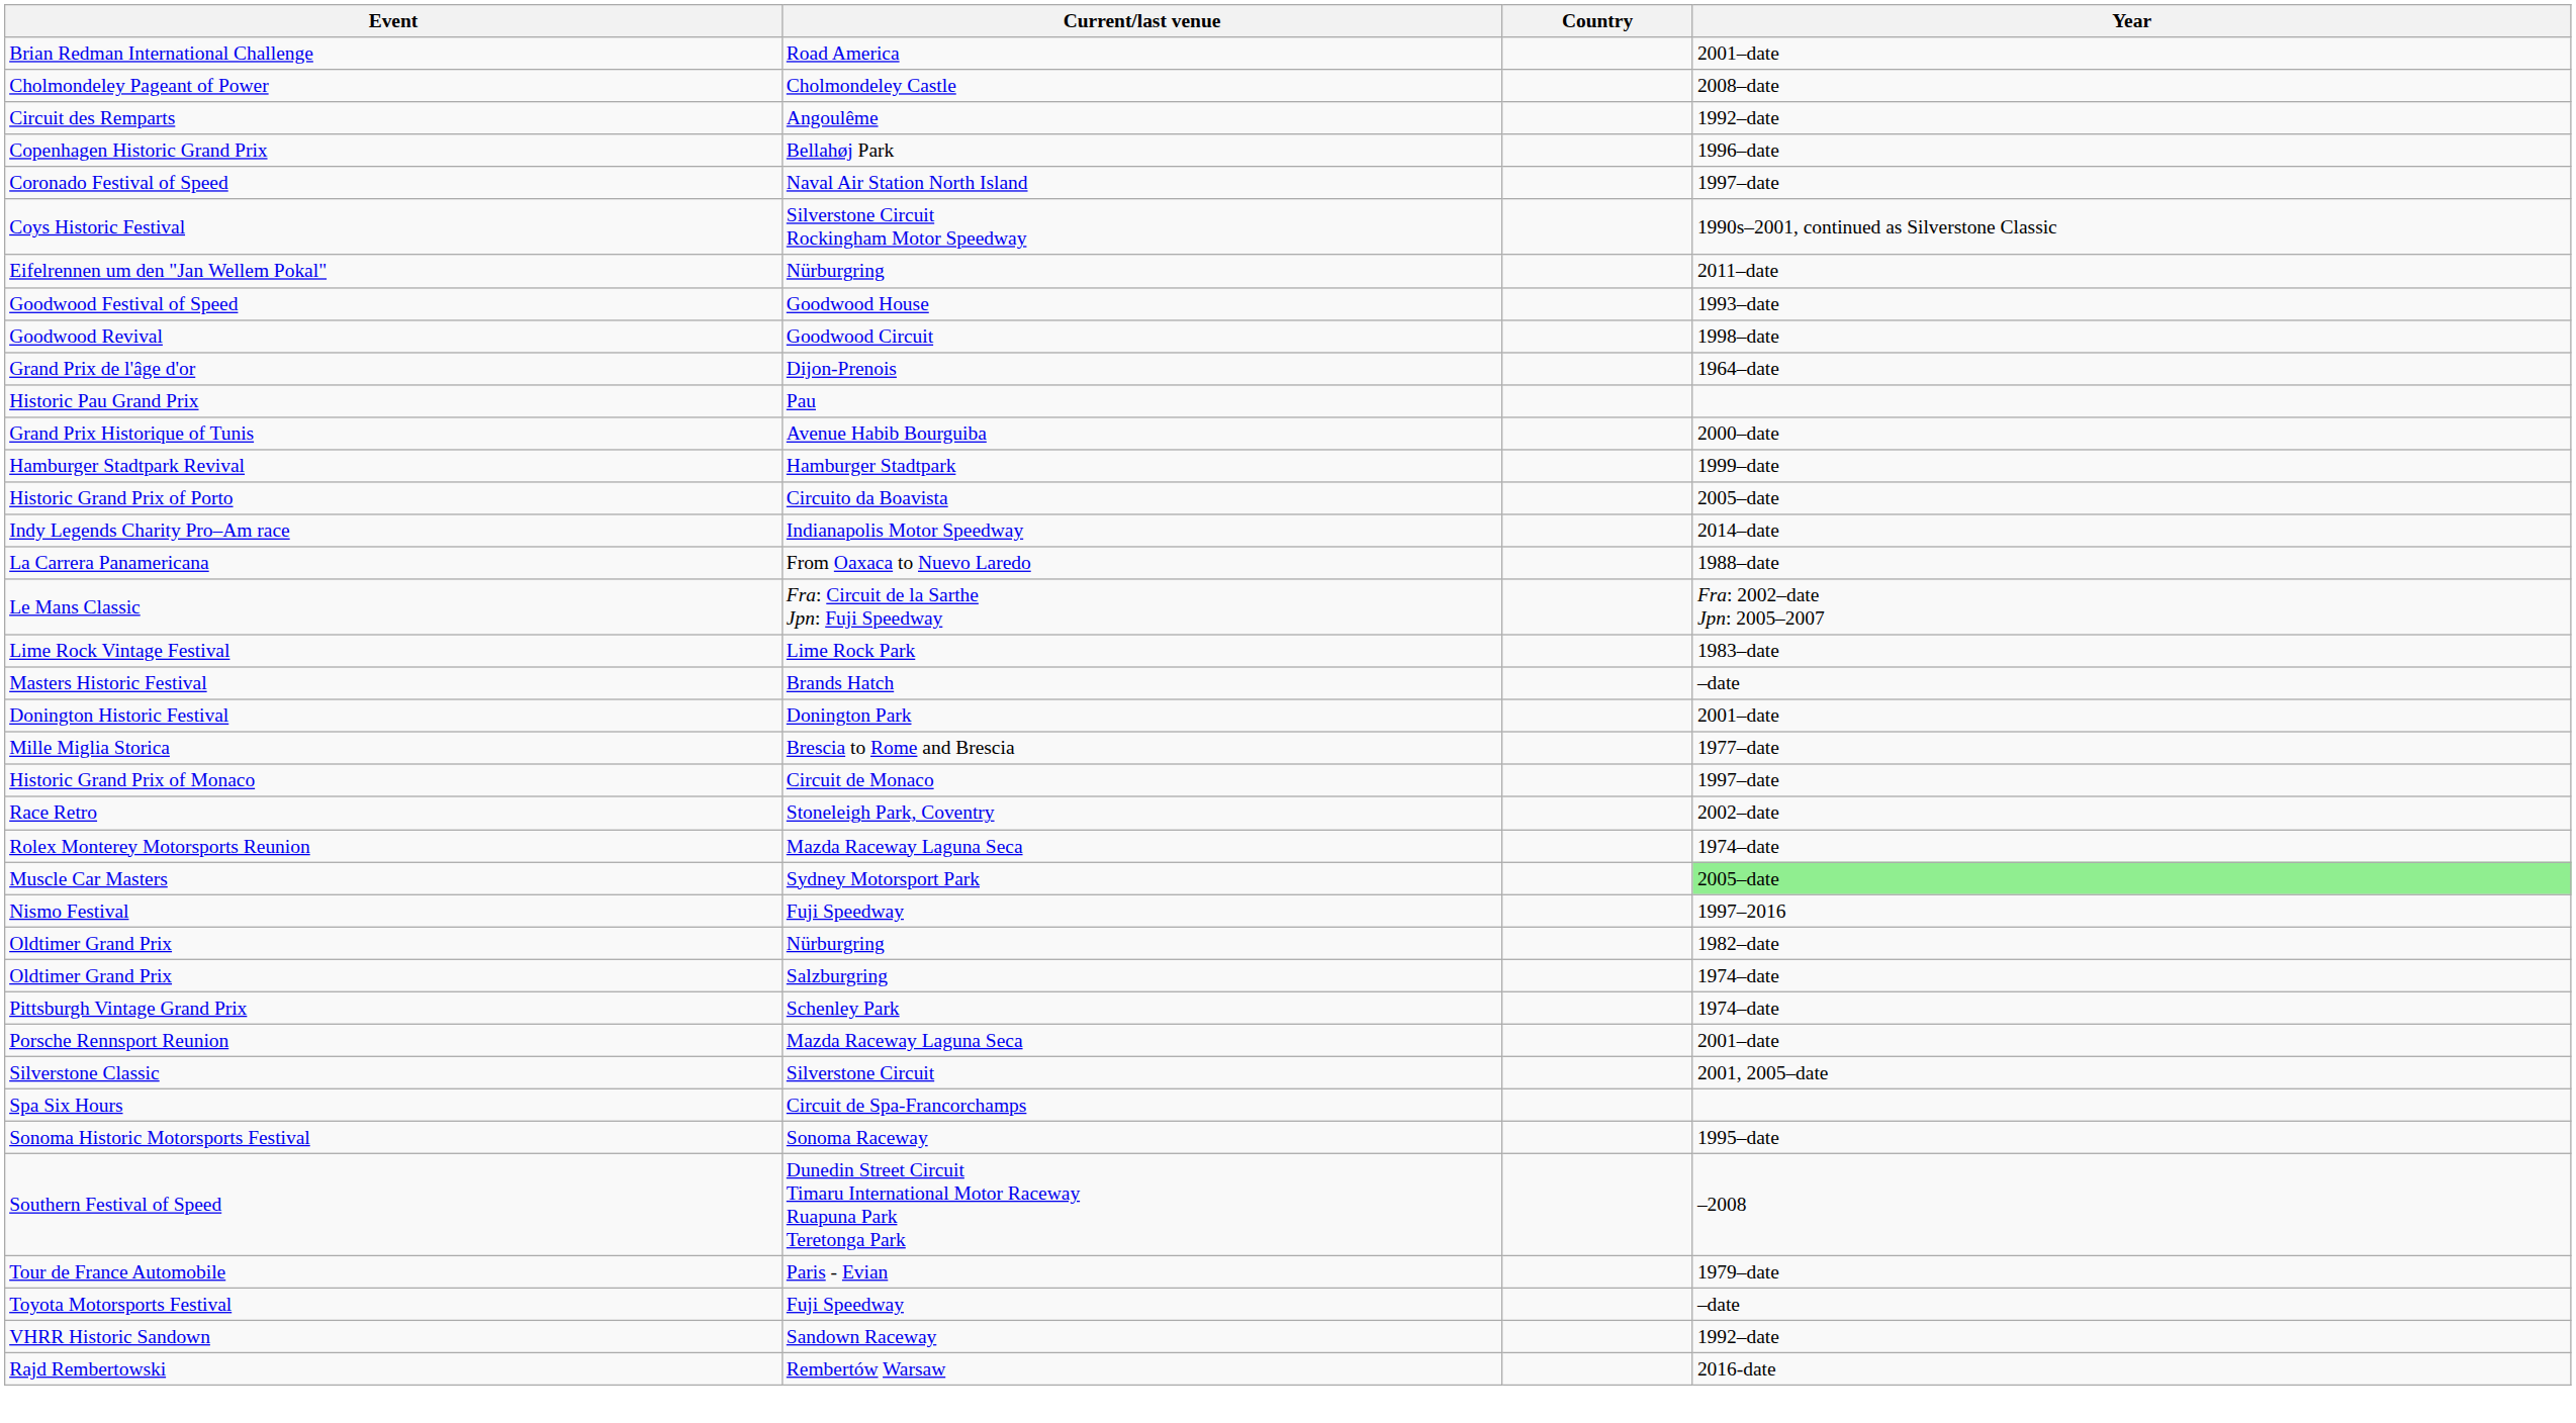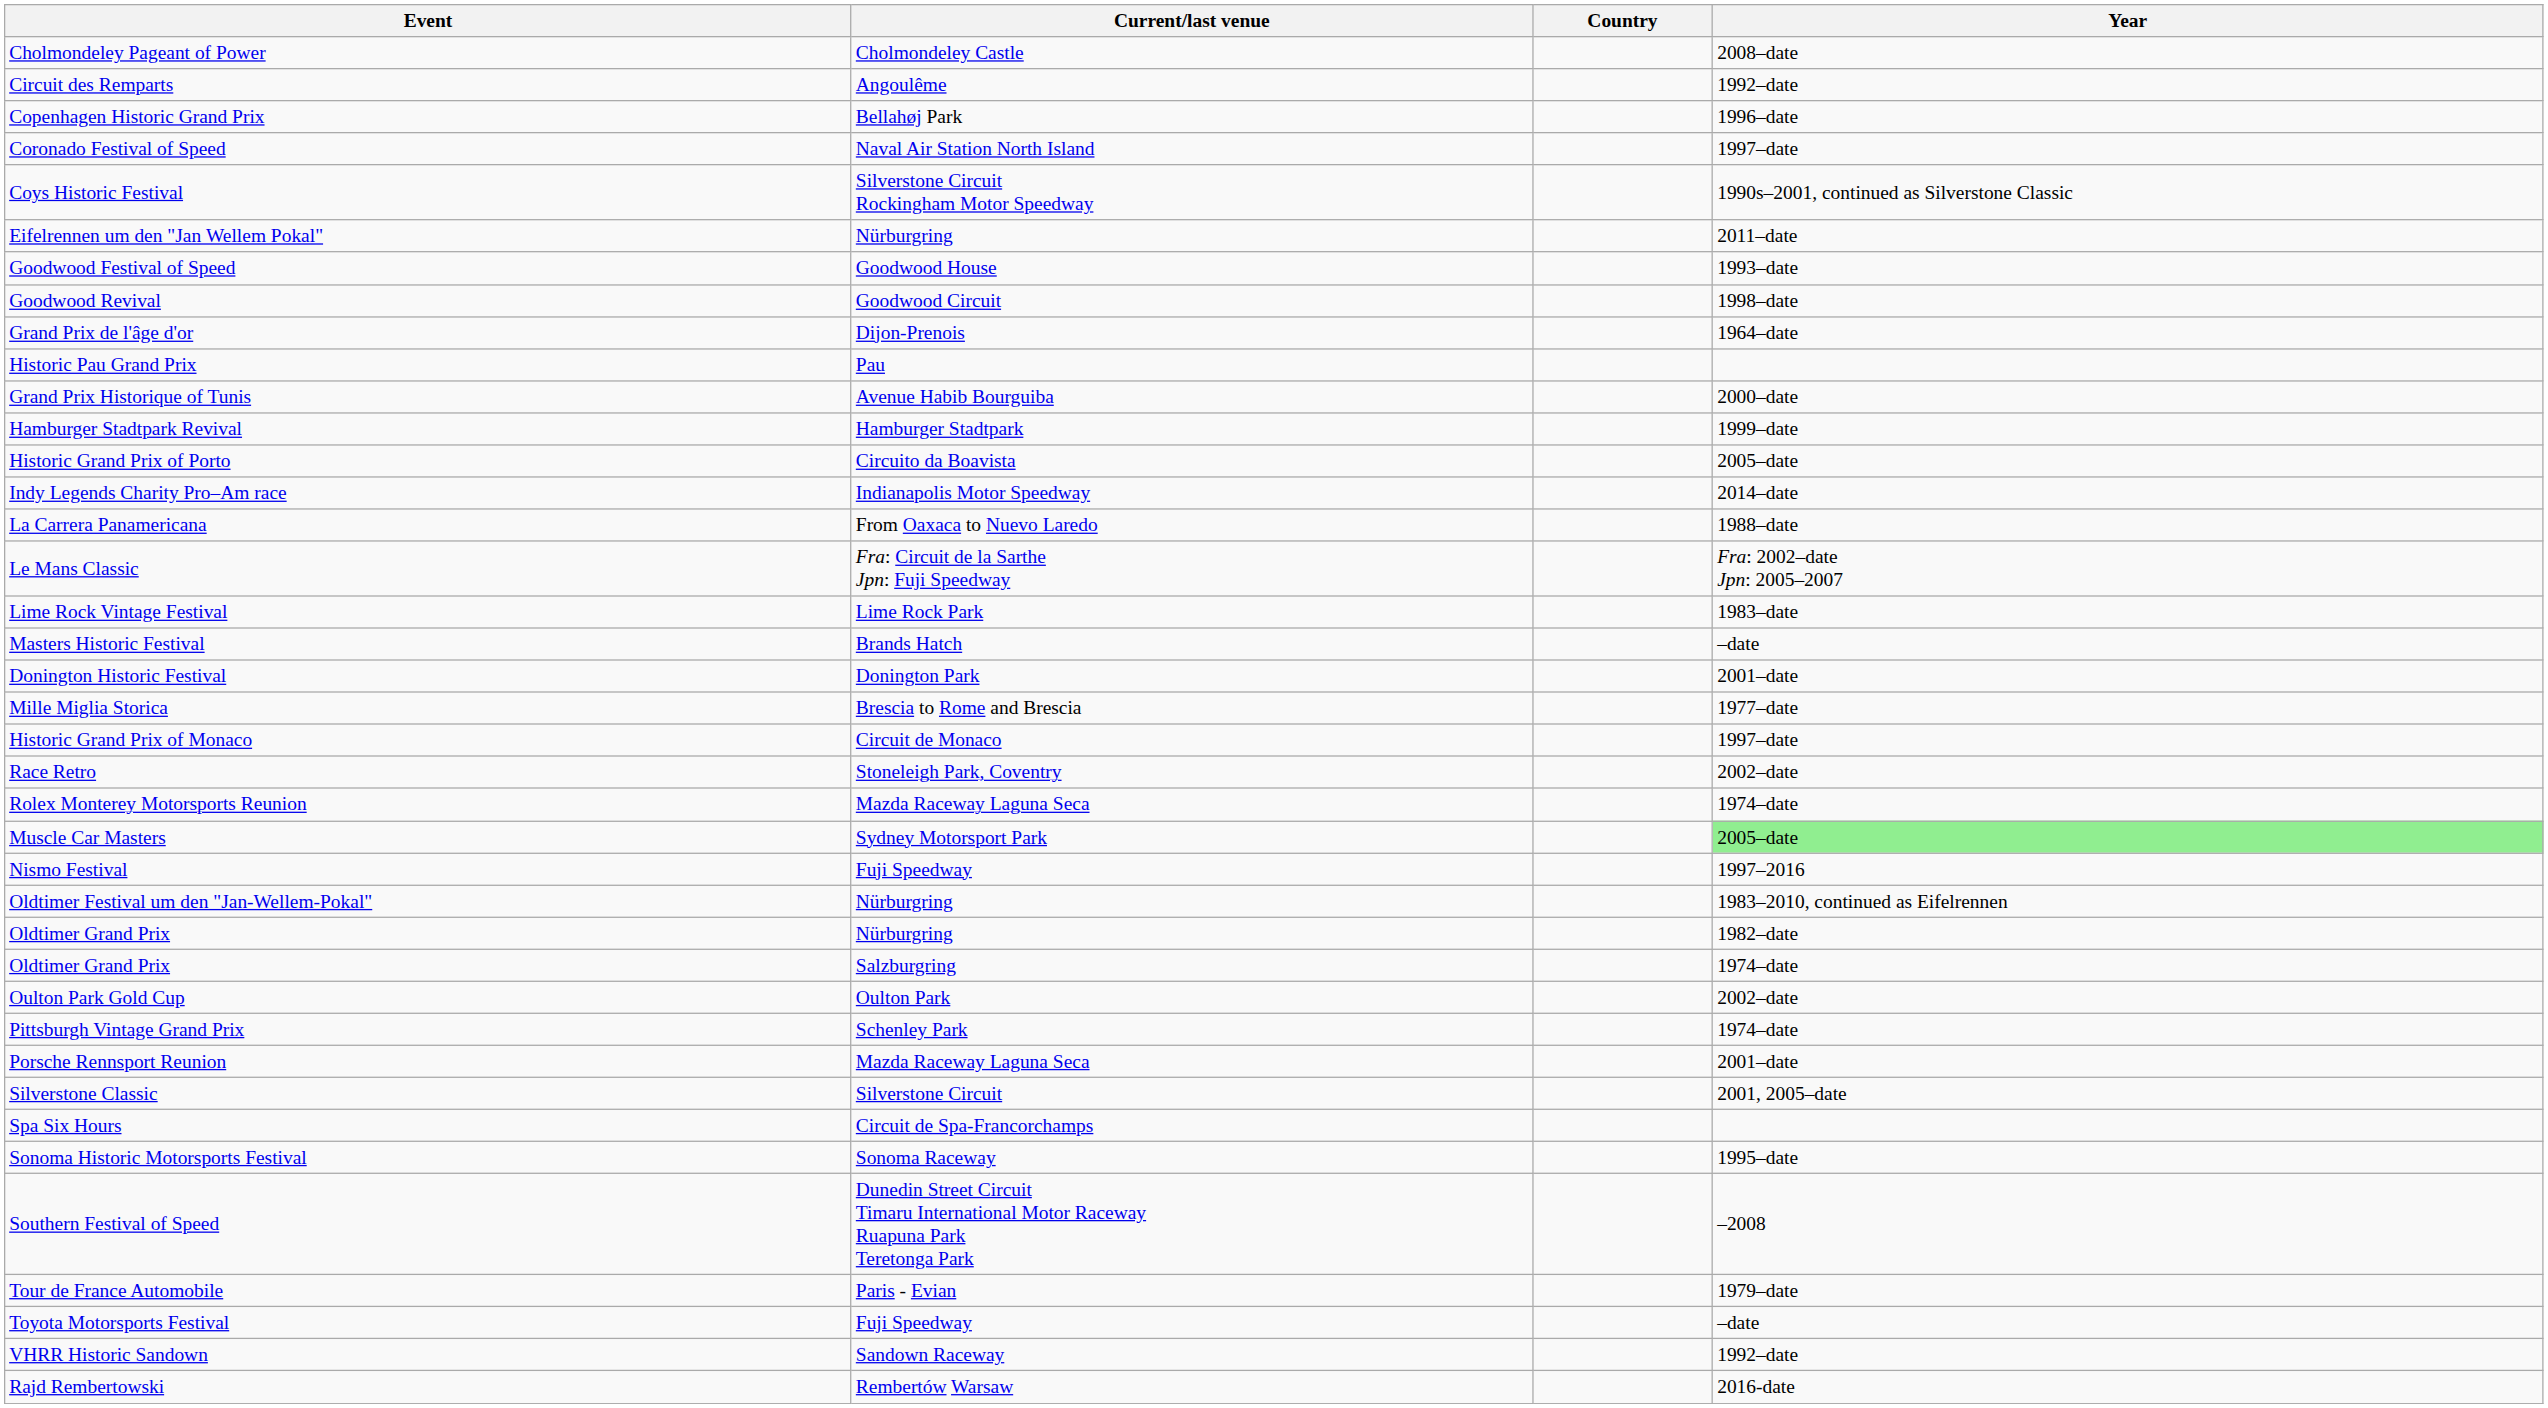- row: Brian Redman International Challenge | Road America | 2001–date
+ row: Oldtimer Festival um den "Jan-Wellem-Pokal" | Nürburgring | 1983–2010, continued as Eifelrennen
+ row: Oulton Park Gold Cup | Oulton Park | 2002–date
